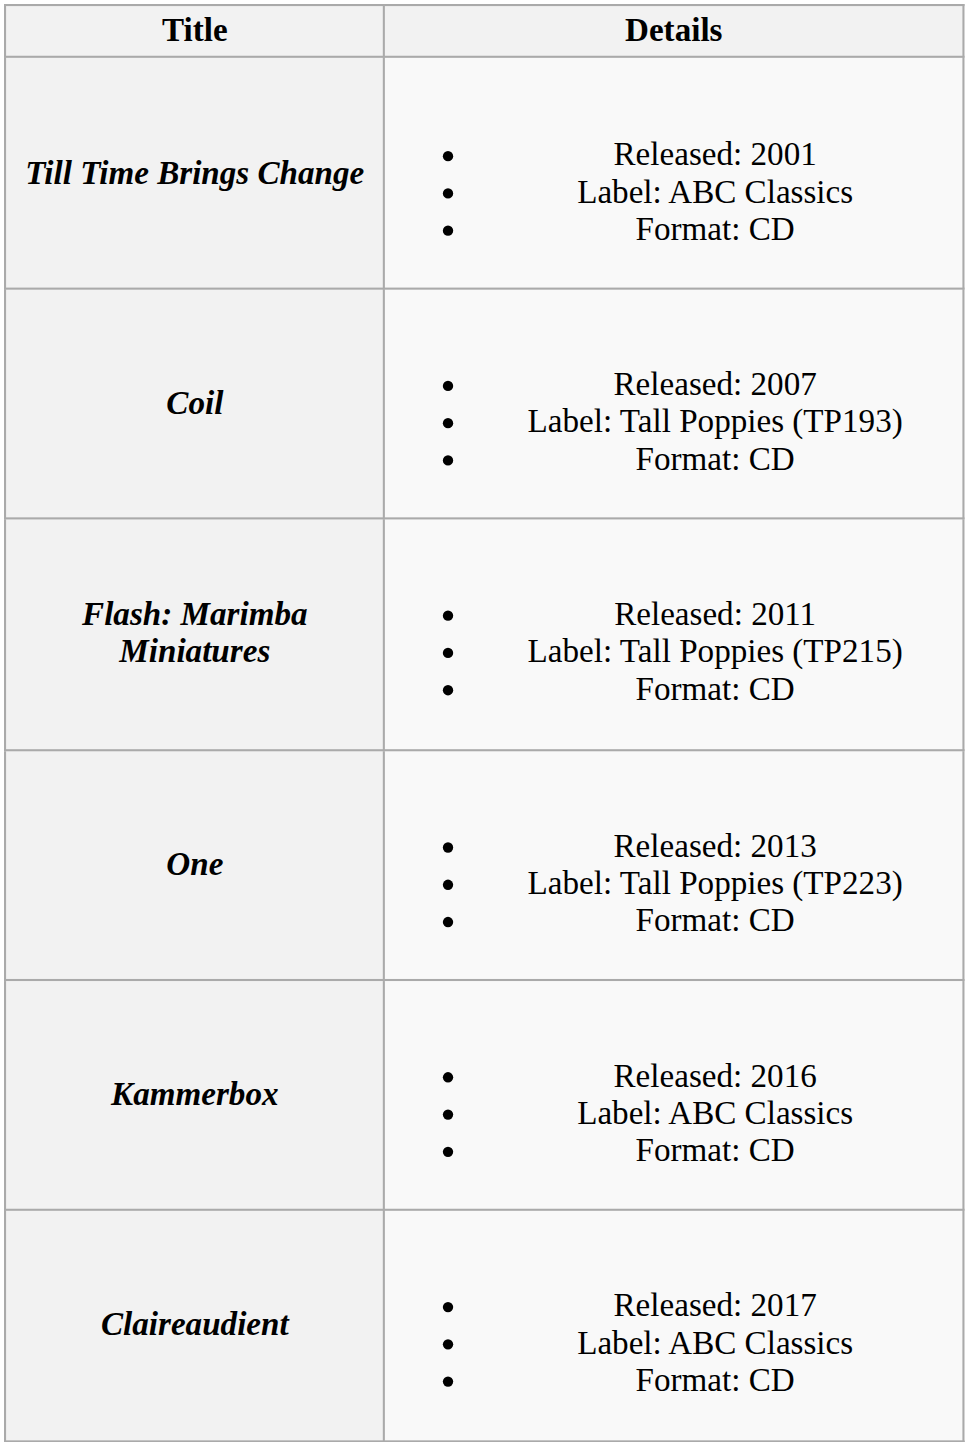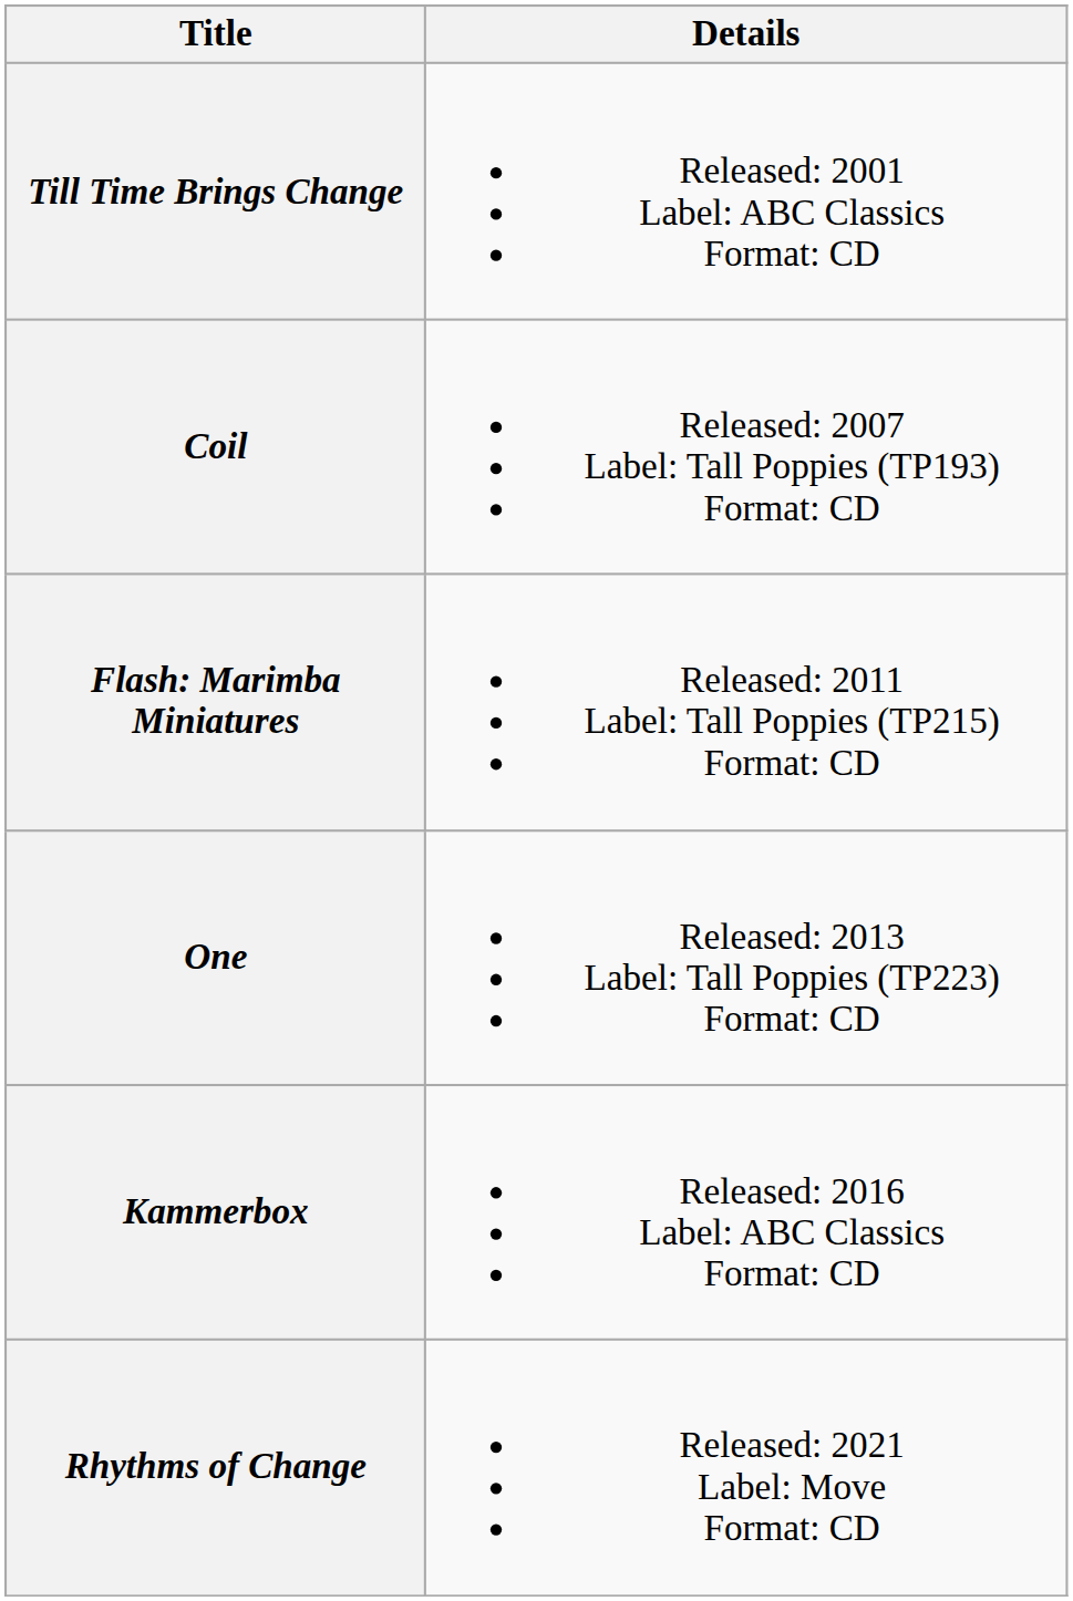- row: Claireaudient | Released: 2017 Label: ABC Classics Format: CD
+ row: Rhythms of Change | Released: 2021 Label: Move Format: CD
